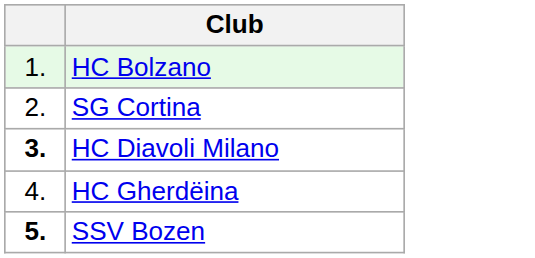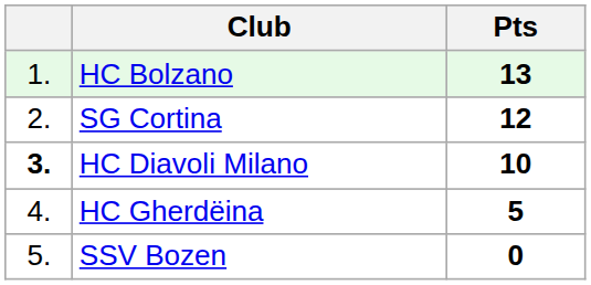+ column: Pts | 13 | 12 | 10 | 5 | 0
SSV Bozen | column 1: bold -> normal
